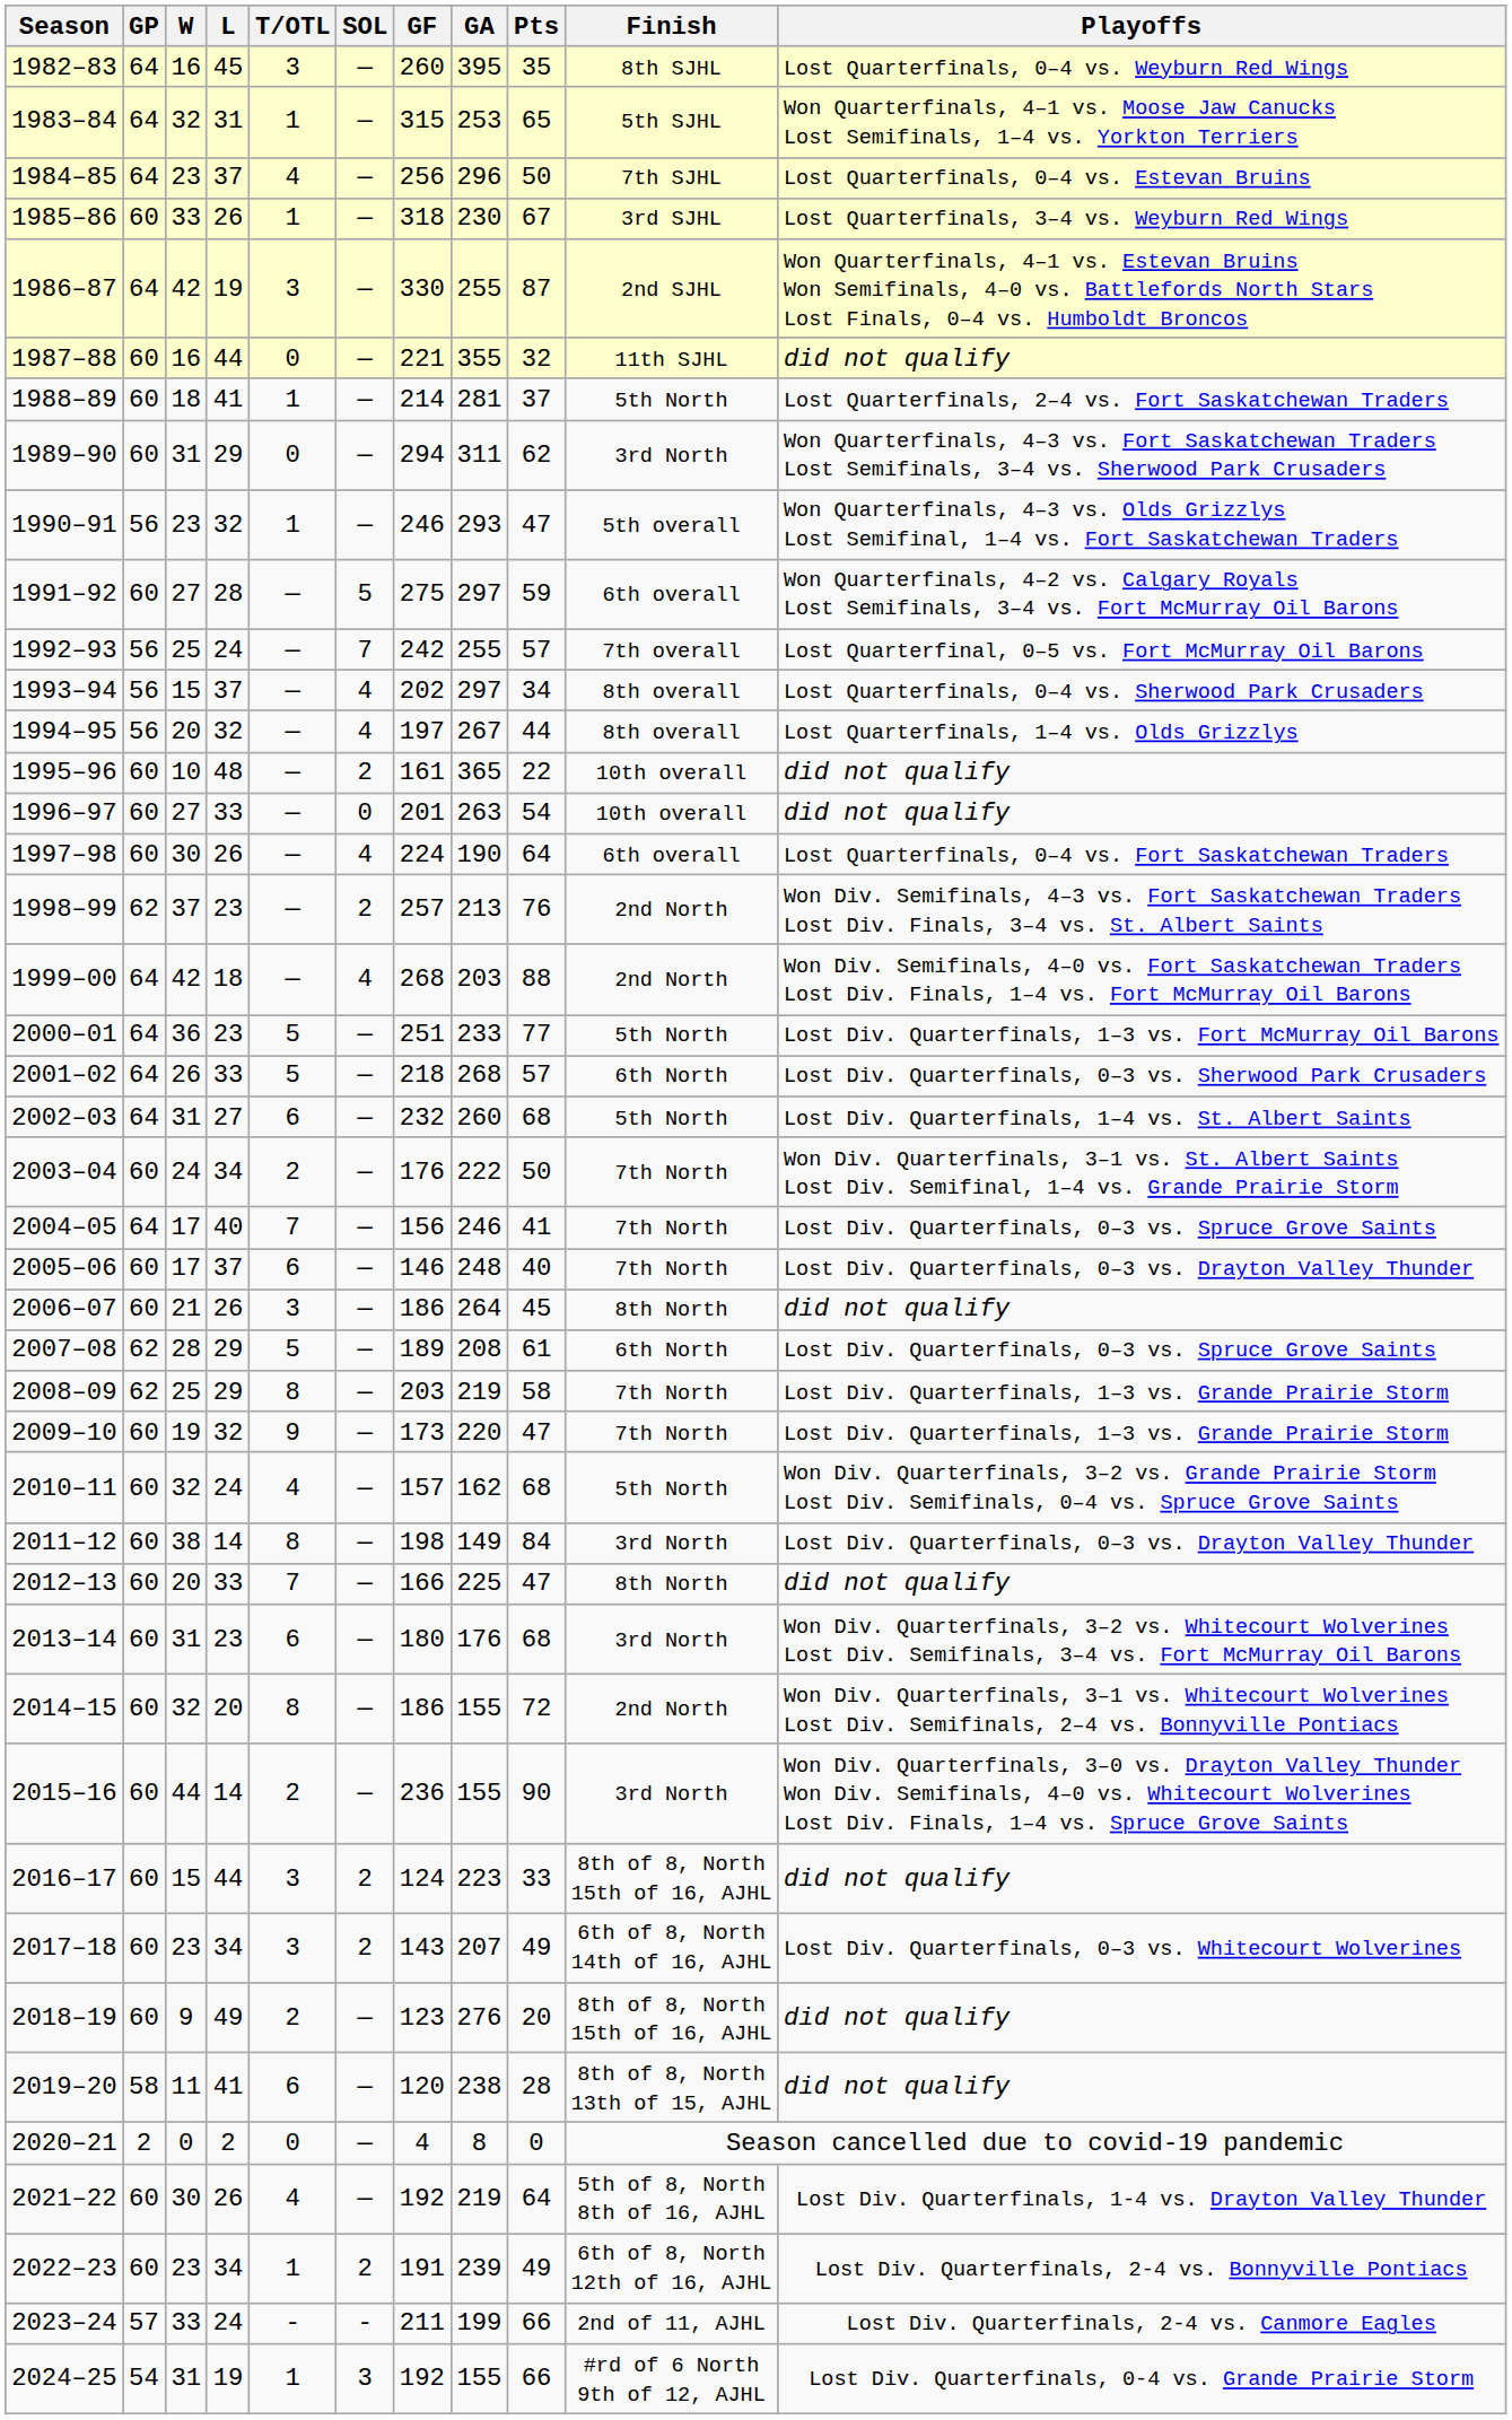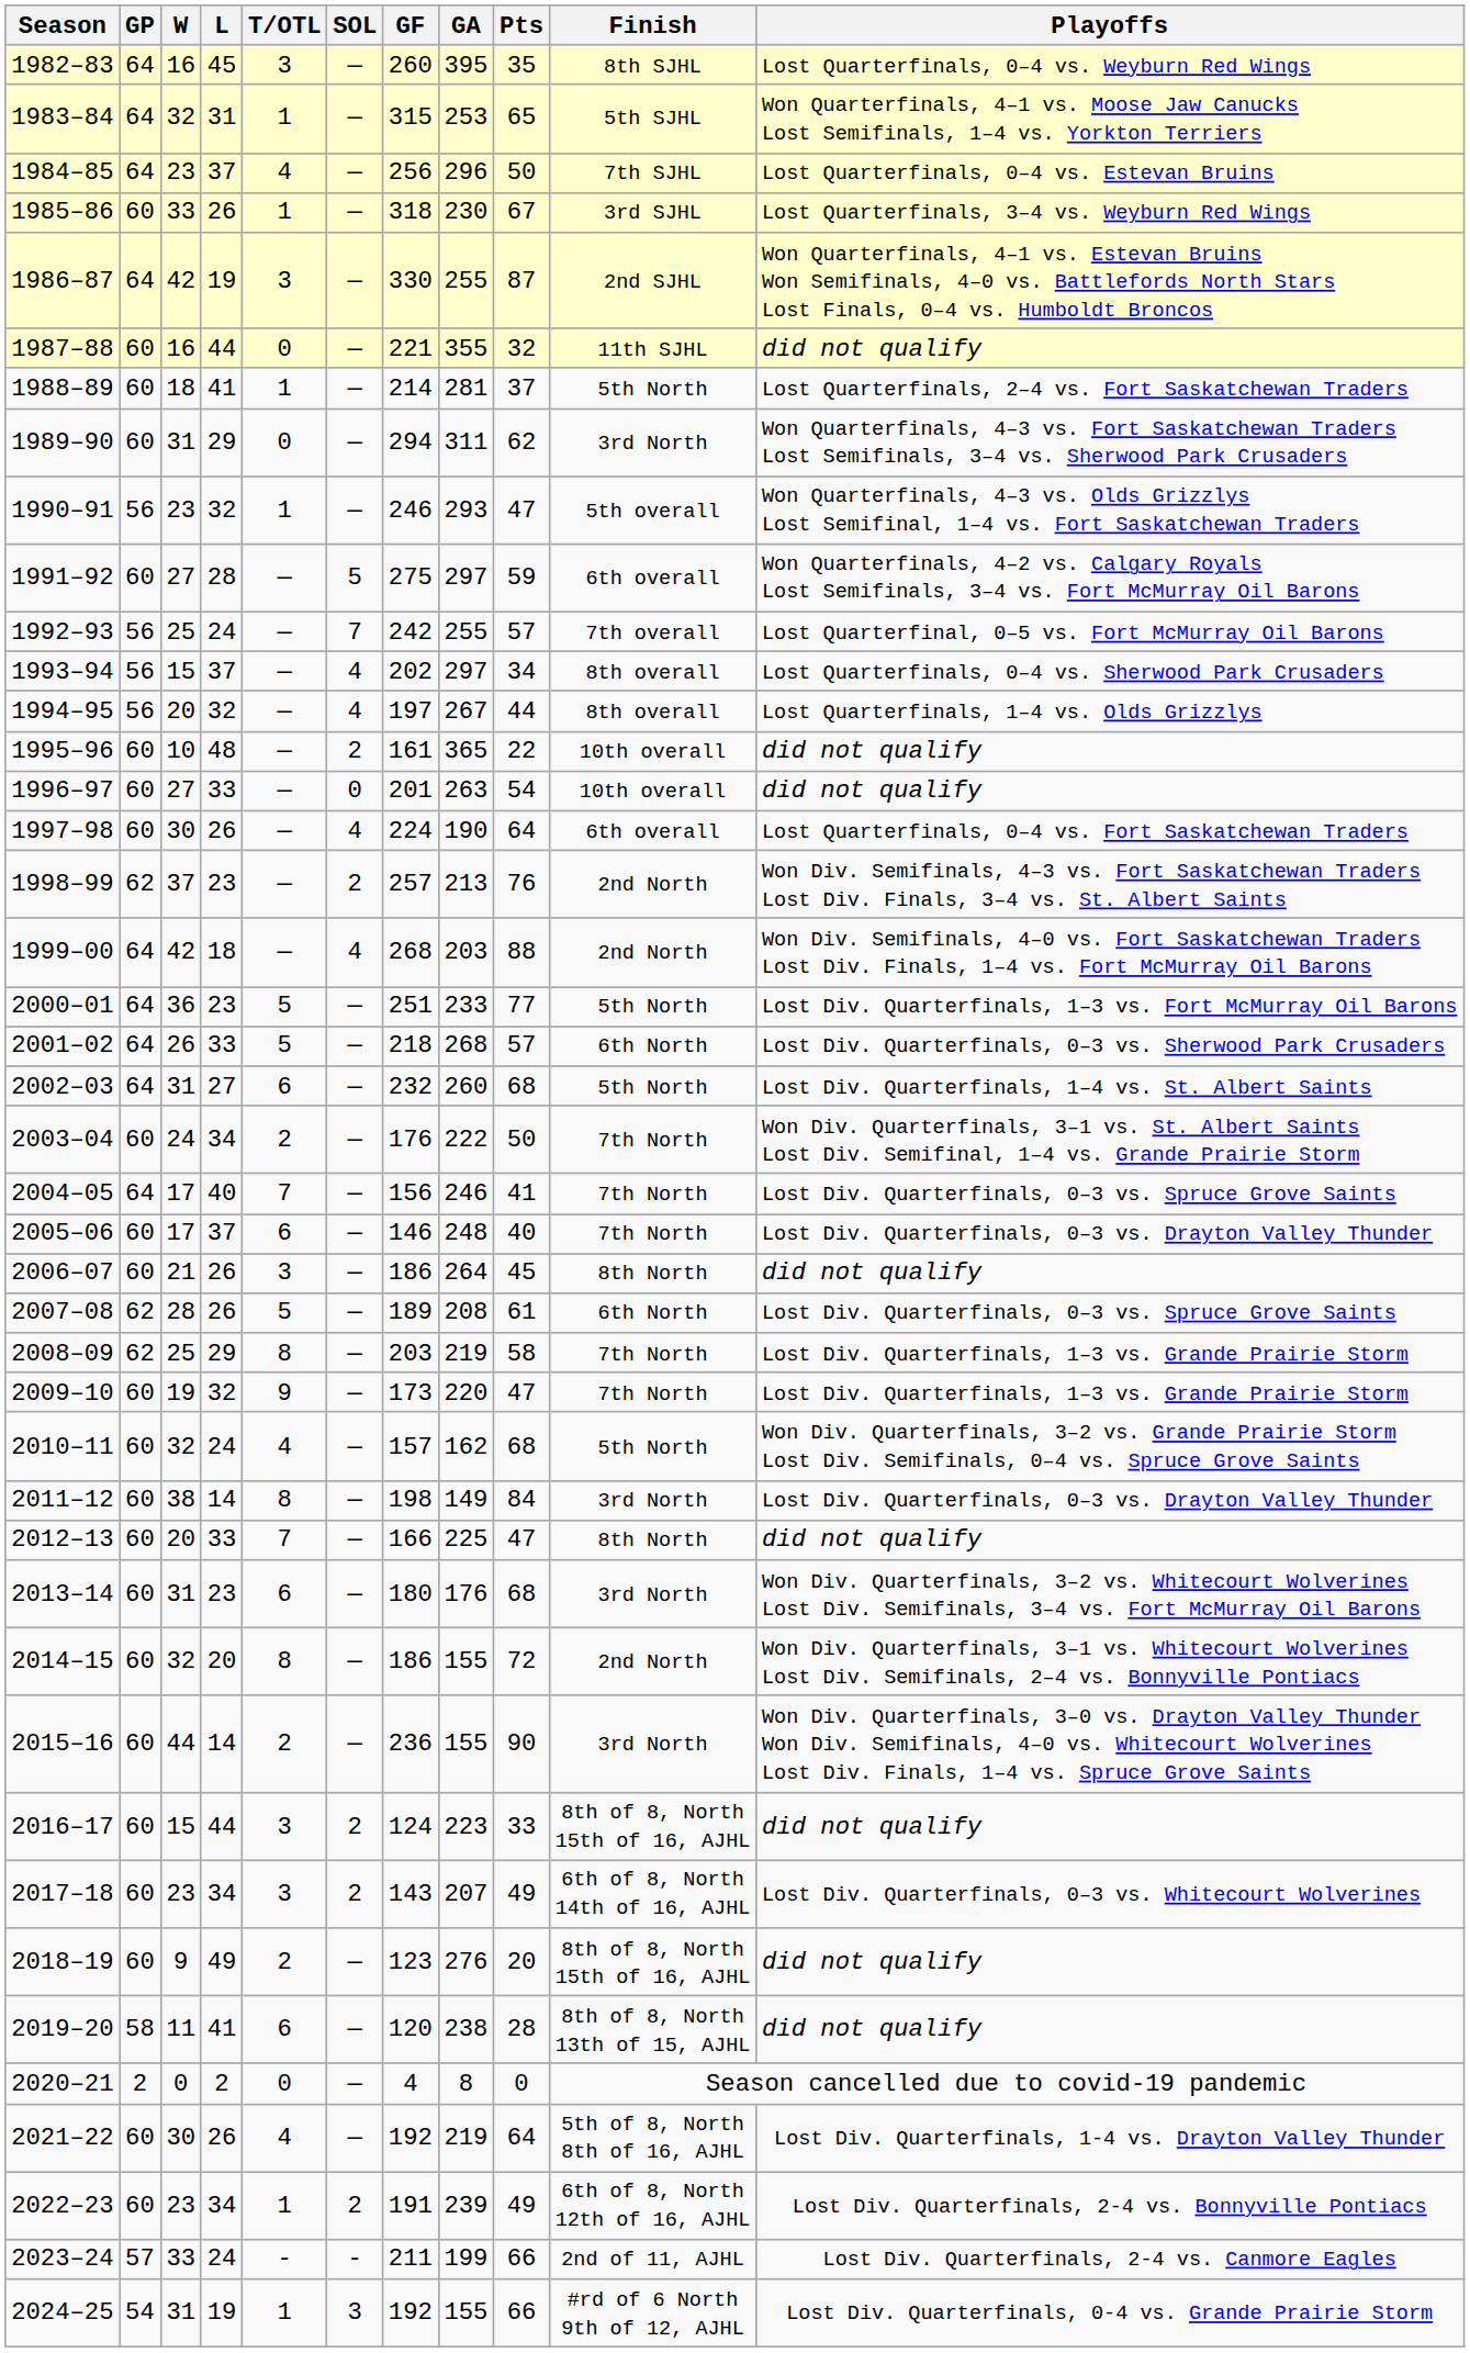2007–08 | L: 29 -> 26
